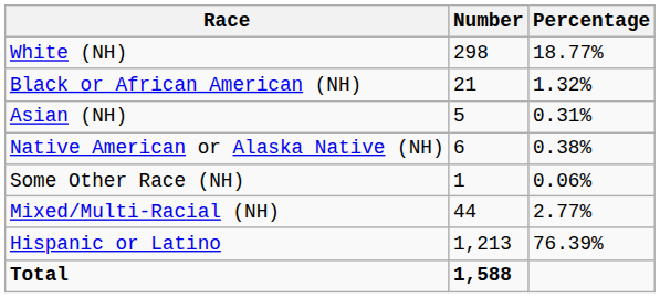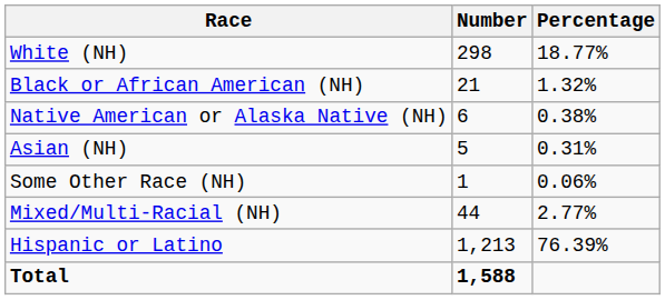rows swapped: Native American or Alaska Native (NH) <-> Asian (NH)
